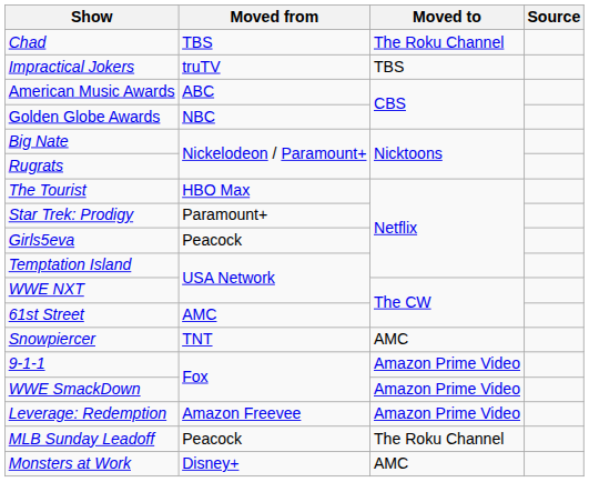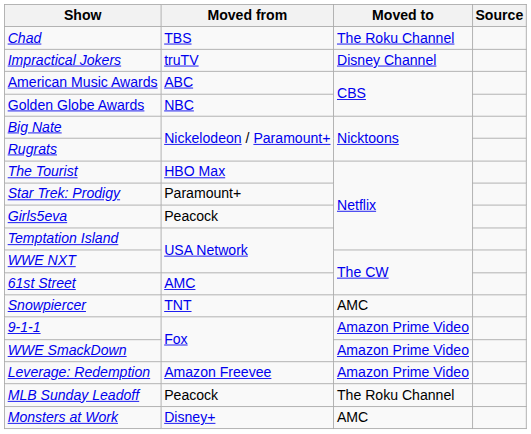Impractical Jokers | Moved to: TBS -> Disney Channel
